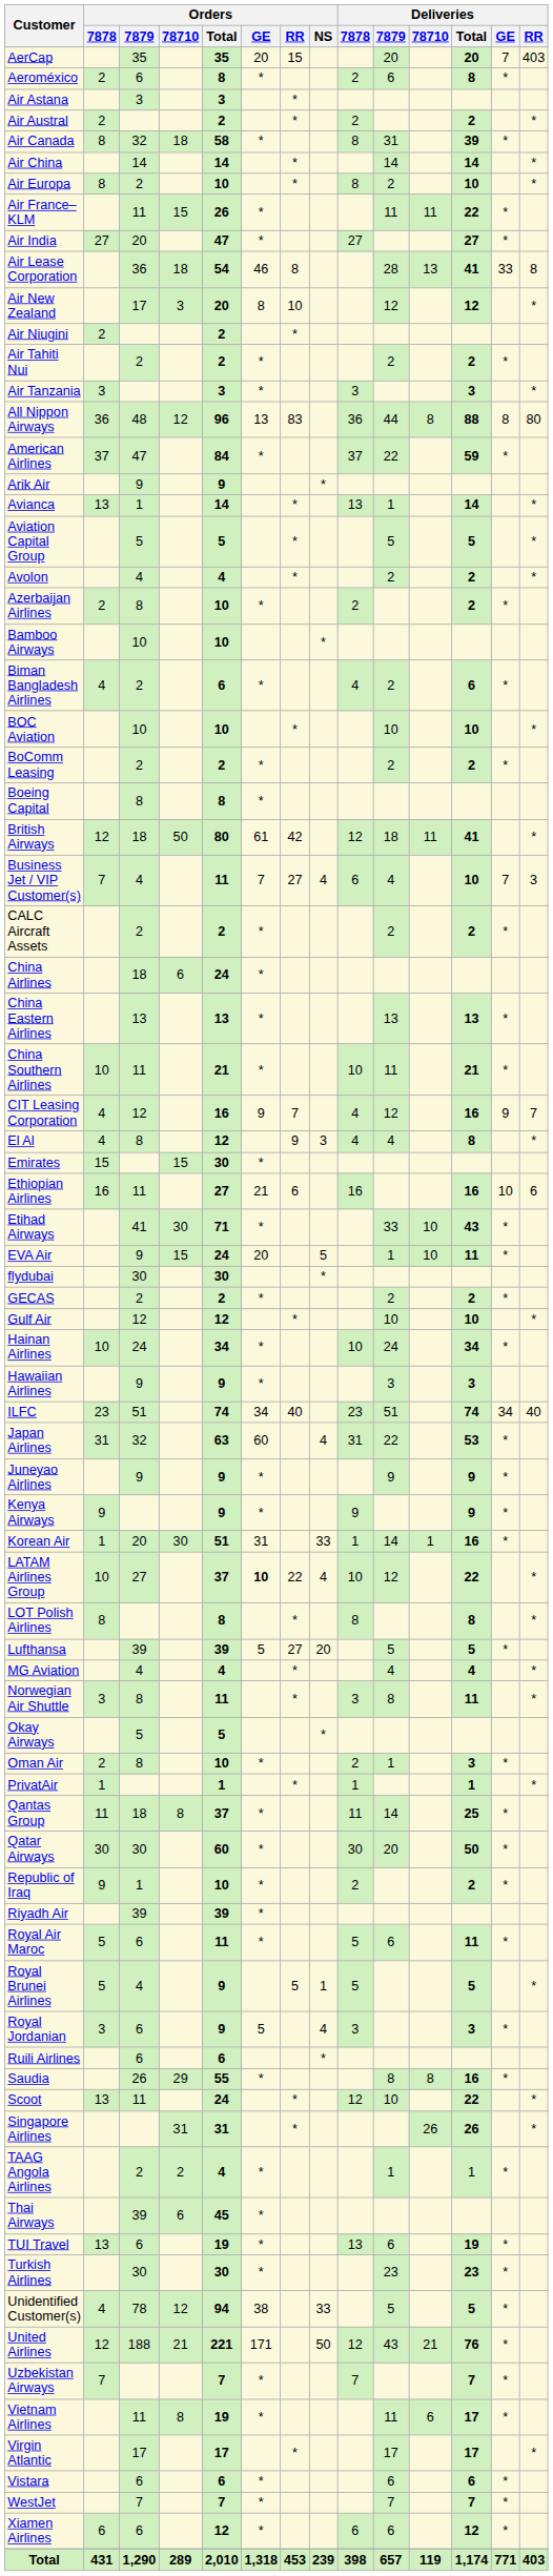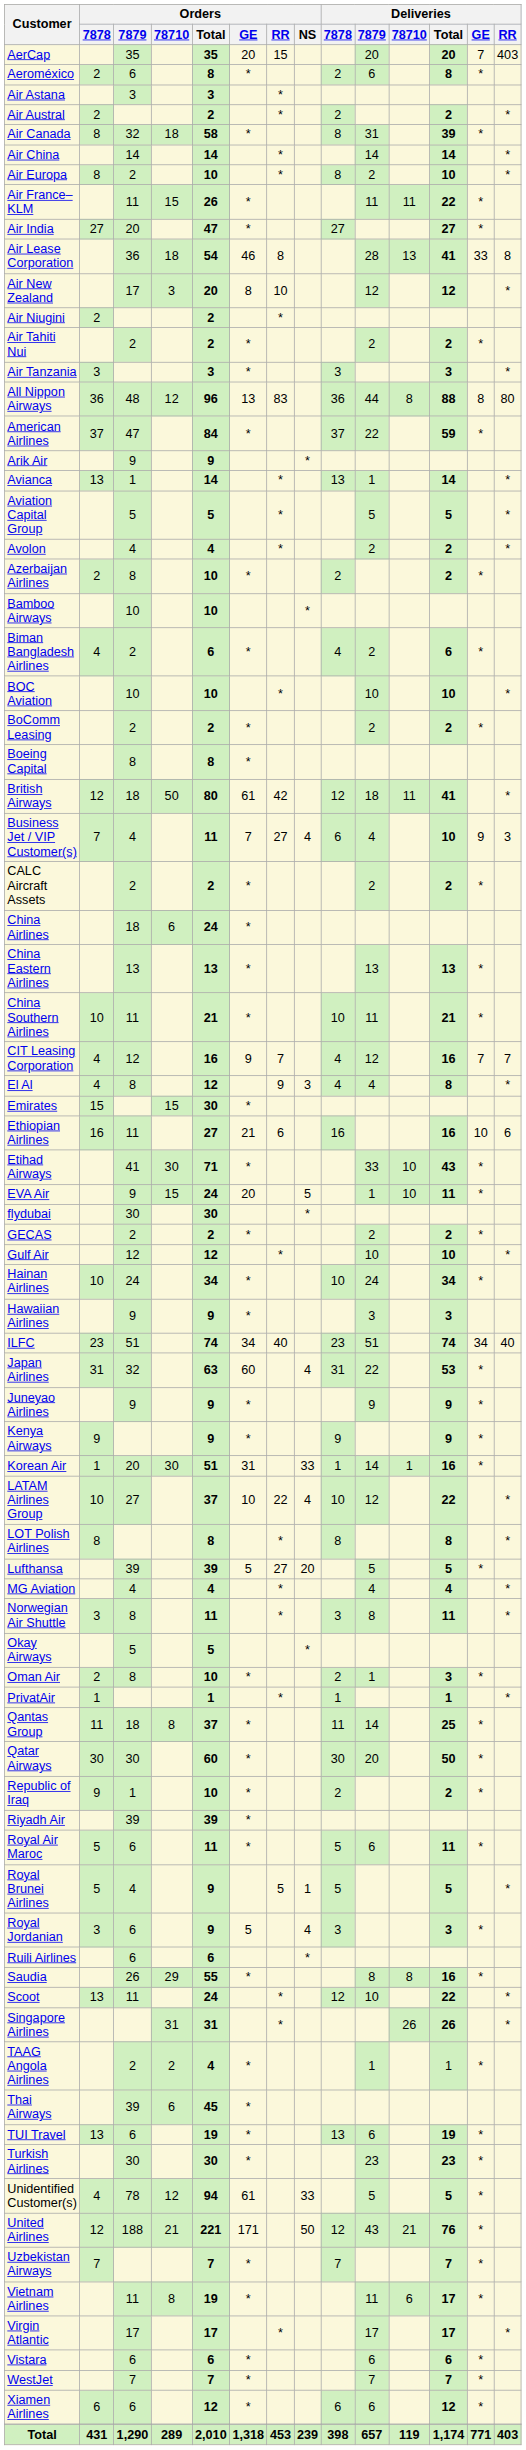Business Jet / VIP Customer(s) | Deliveries / GE: 7 -> 9
CIT Leasing Corporation | Deliveries / GE: 9 -> 7
LATAM Airlines Group | Orders / GE: bold -> normal
Unidentified Customer(s) | Orders / GE: 38 -> 61
